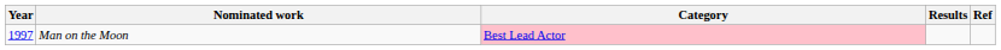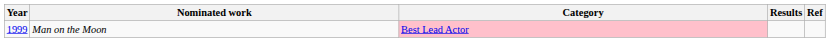Man on the Moon | Year: 1997 -> 1999
